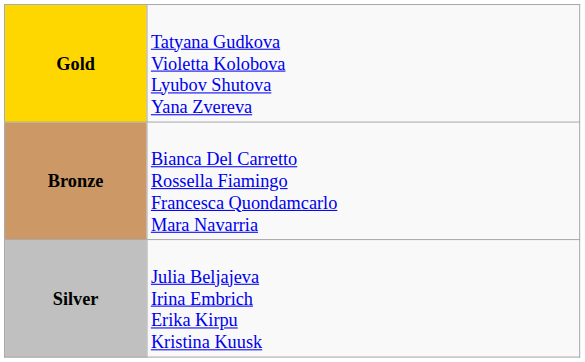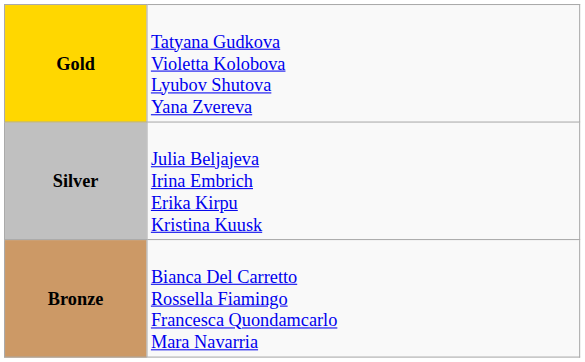rows swapped: Silver <-> Bronze
